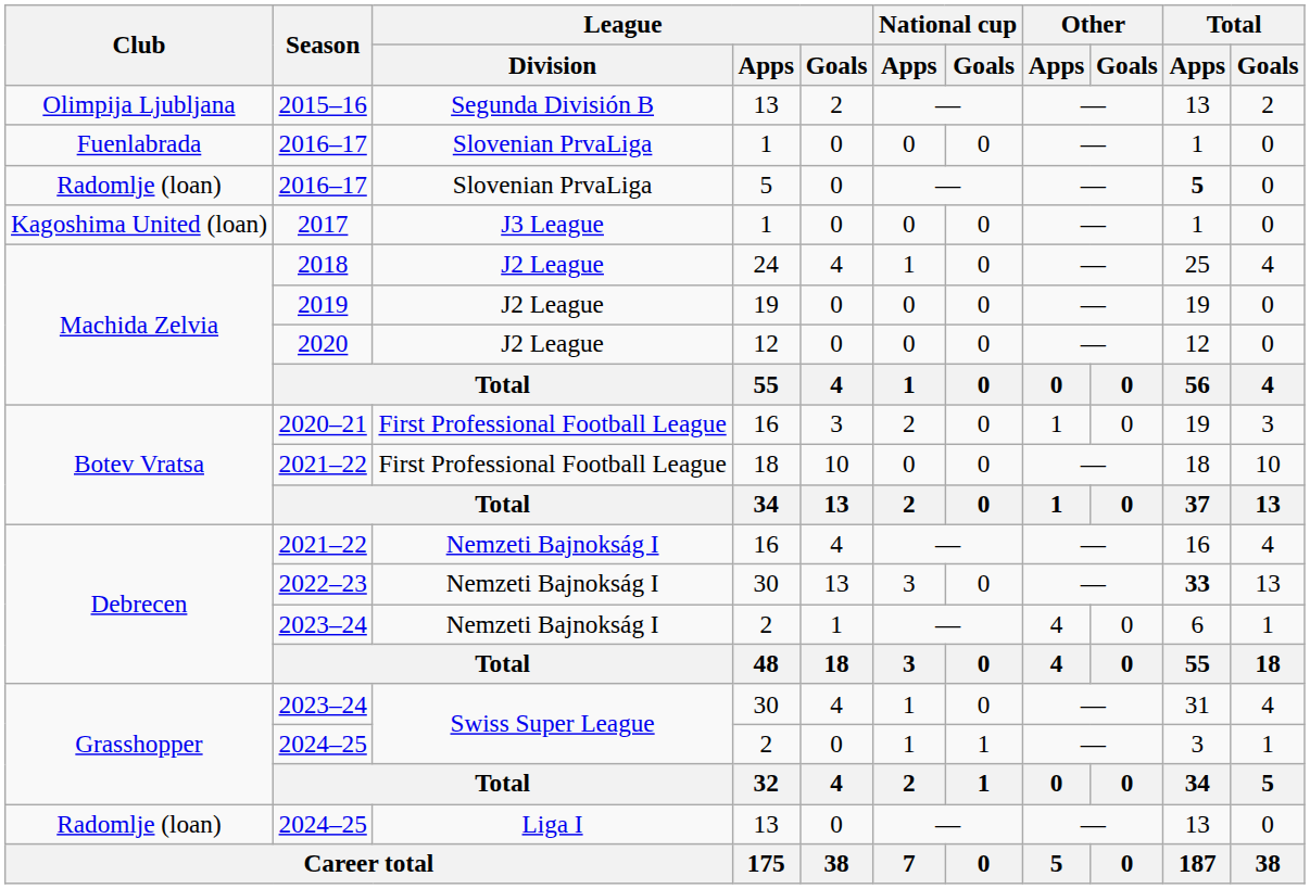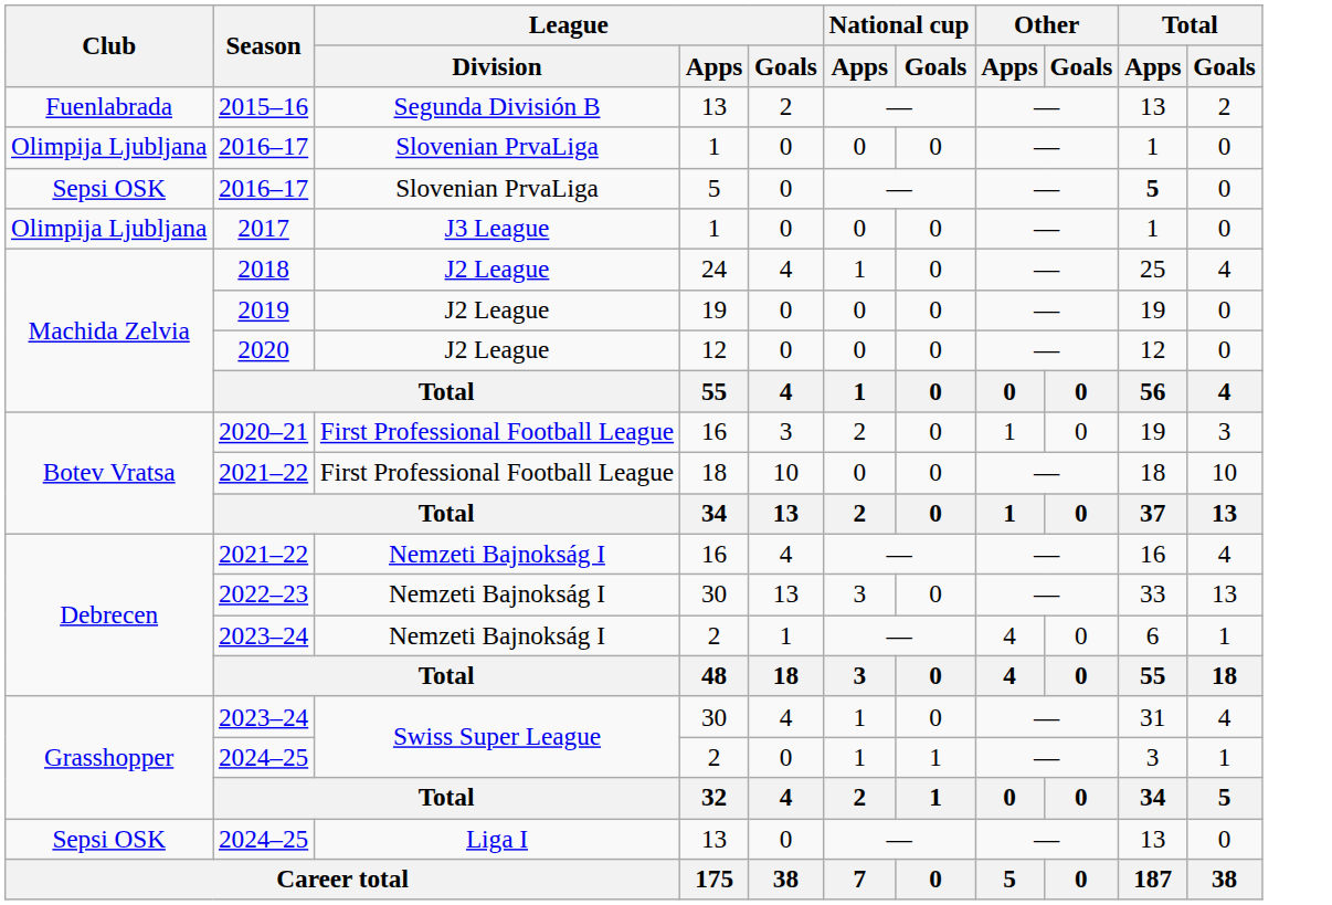2015–16 | Club: Olimpija Ljubljana -> Fuenlabrada
2016–17 / 1 | Club: Fuenlabrada -> Olimpija Ljubljana
2016–17 / 5 | Club: Radomlje (loan) -> Sepsi OSK
2017 | Club: Kagoshima United (loan) -> Olimpija Ljubljana
2022–23 | Total / Apps: bold -> normal
2024–25 / 13 | Club: Radomlje (loan) -> Sepsi OSK
